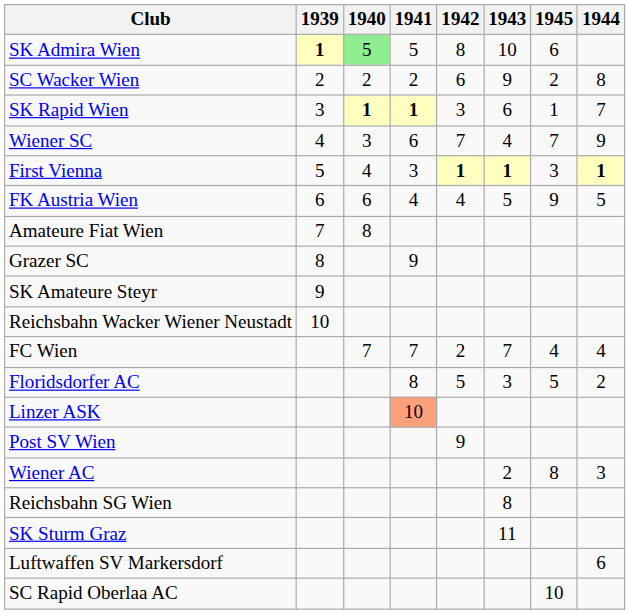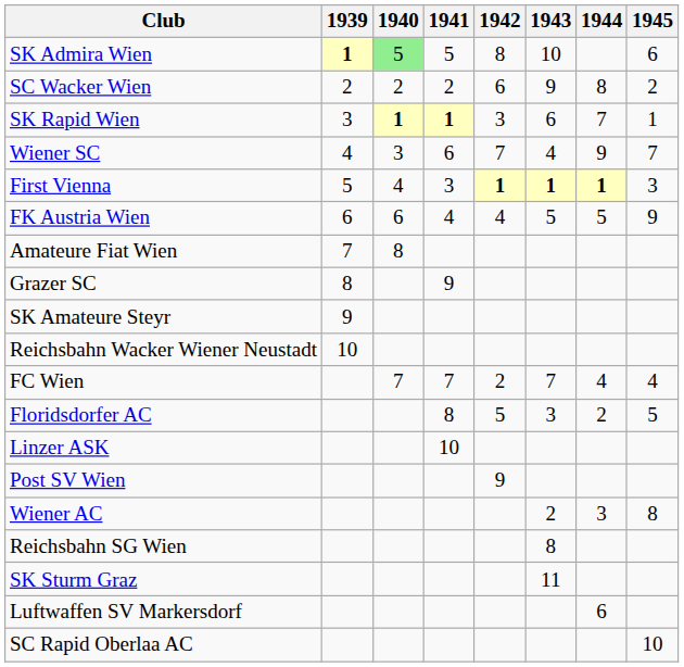columns swapped: 1944 <-> 1945
Linzer ASK | 1941: lightsalmon background -> no background
